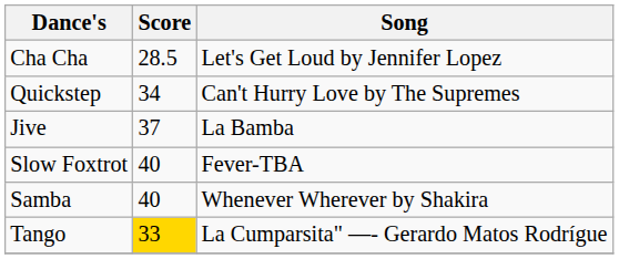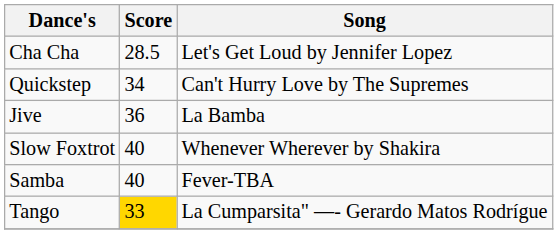Jive | Score: 37 -> 36
Slow Foxtrot | Song: Fever-TBA -> Whenever Wherever by Shakira
Samba | Song: Whenever Wherever by Shakira -> Fever-TBA
